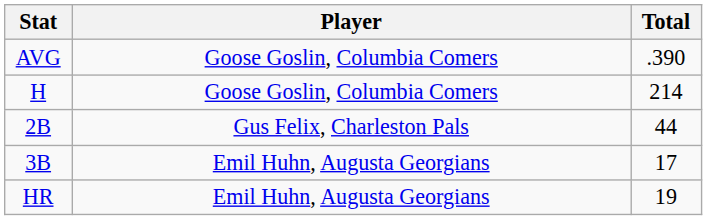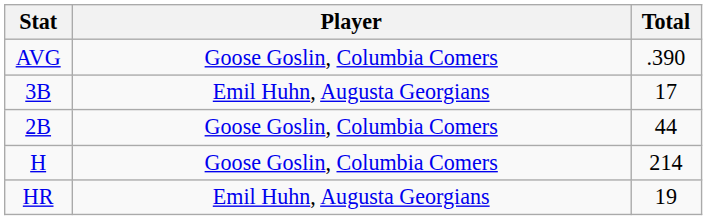rows swapped: H <-> 3B
2B | Player: Gus Felix, Charleston Pals -> Goose Goslin, Columbia Comers
